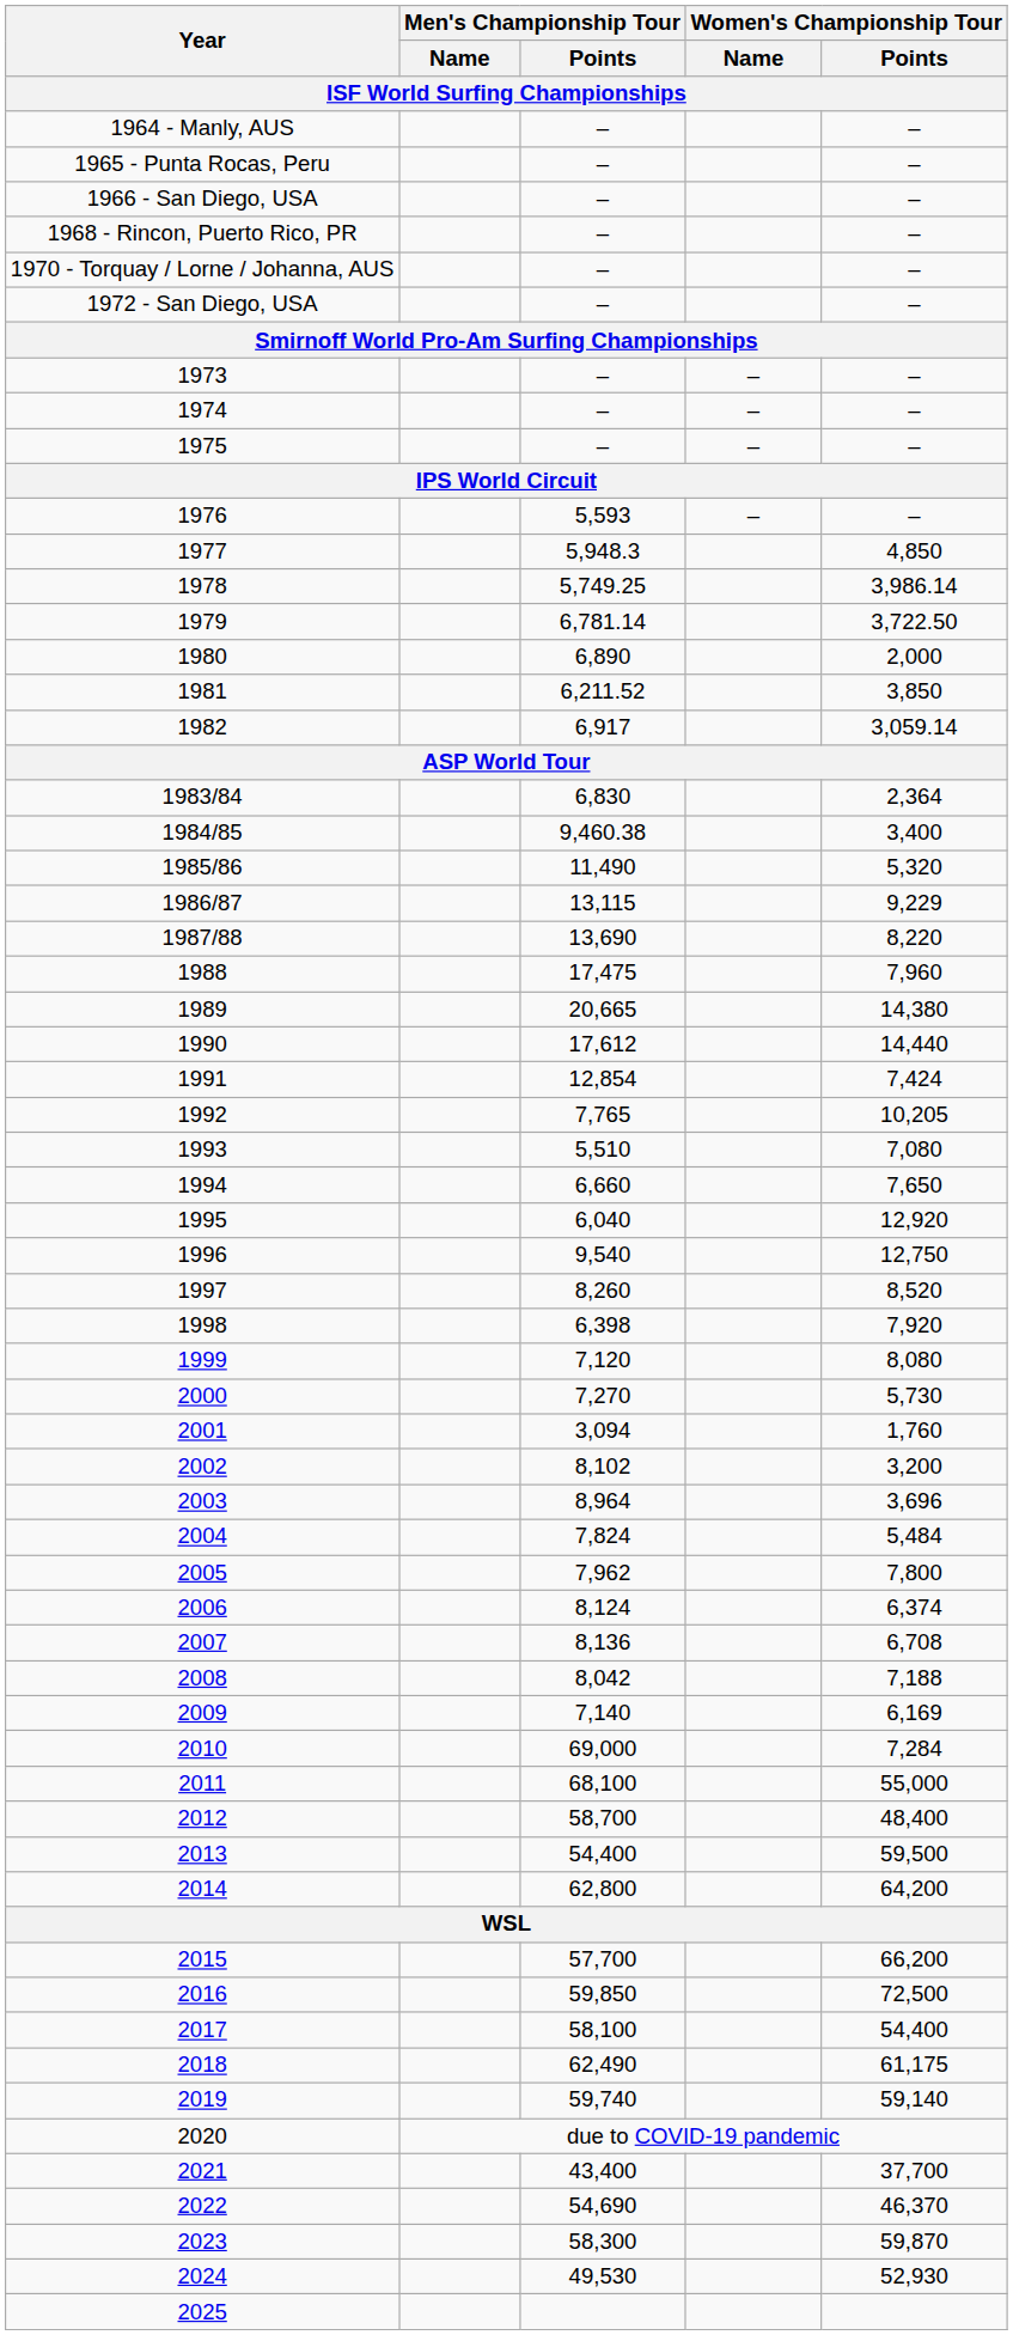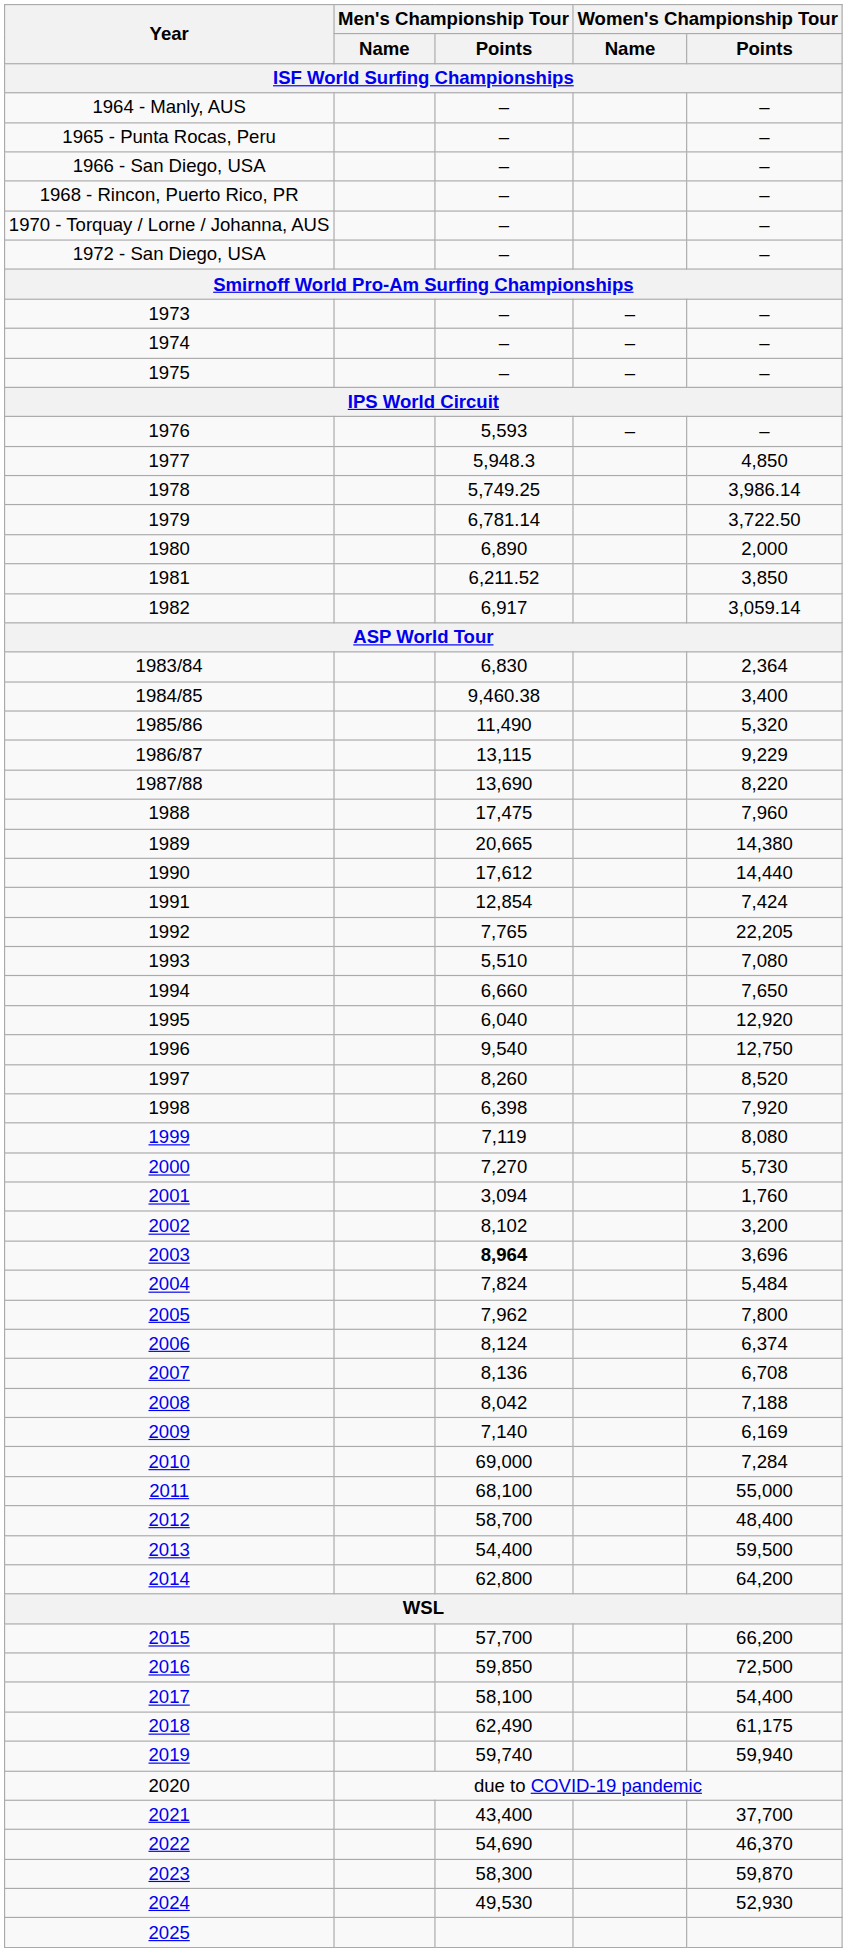1992 | Women's Championship Tour / Points: 10,205 -> 22,205
1999 | Men's Championship Tour / Points: 7,120 -> 7,119
2003 | Men's Championship Tour / Points: normal -> bold
2019 | Women's Championship Tour / Points: 59,140 -> 59,940
